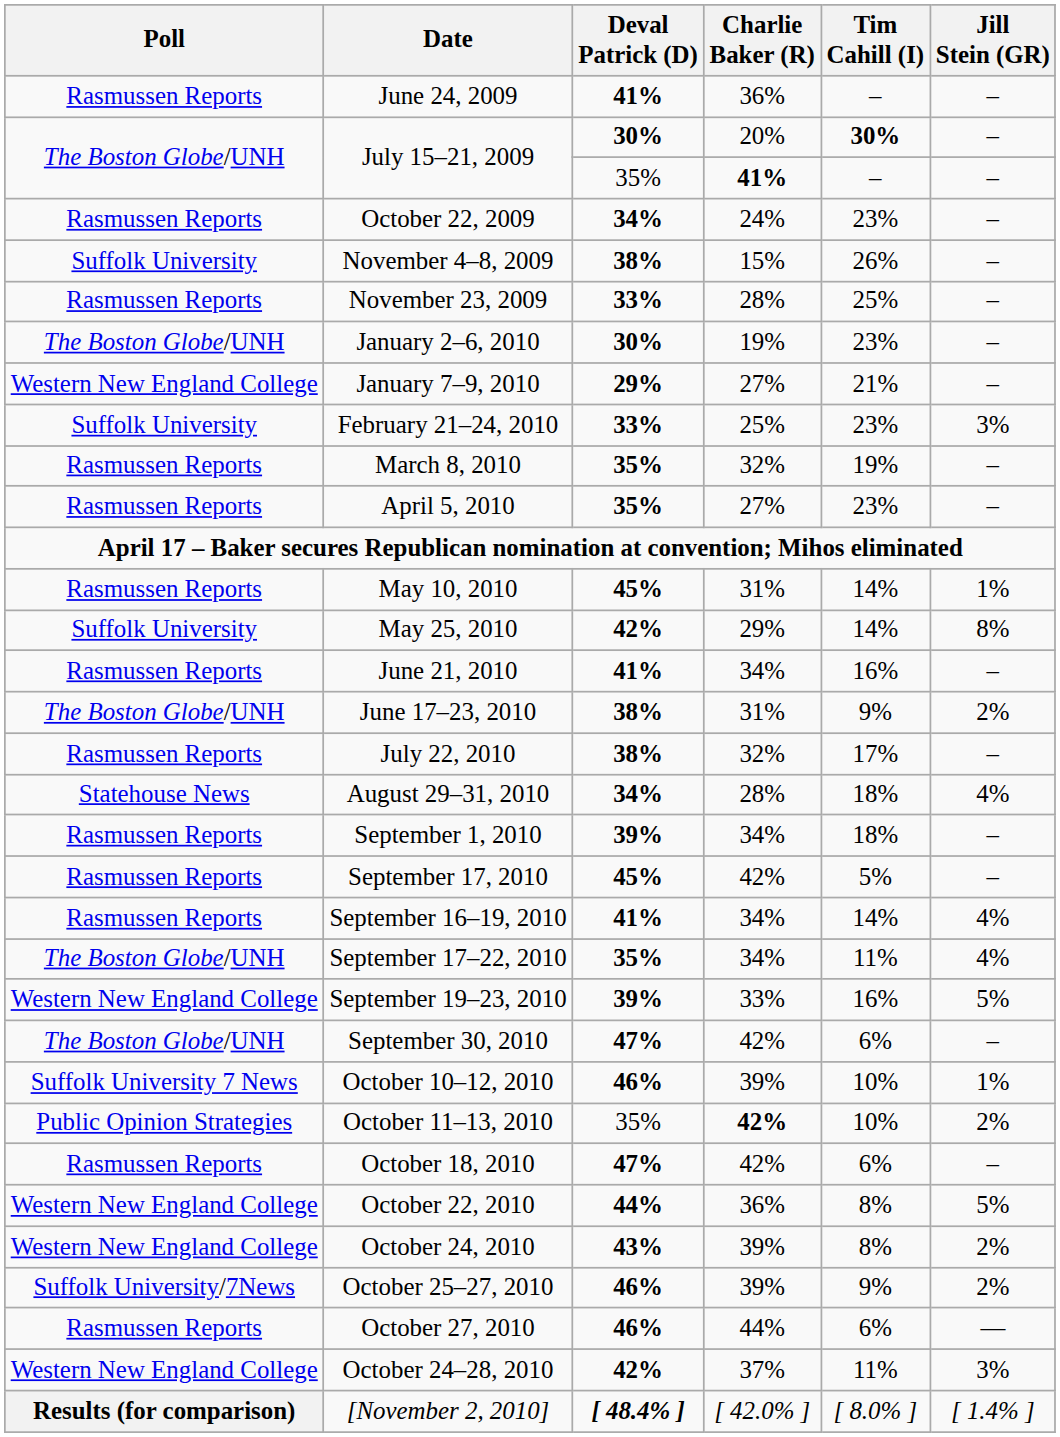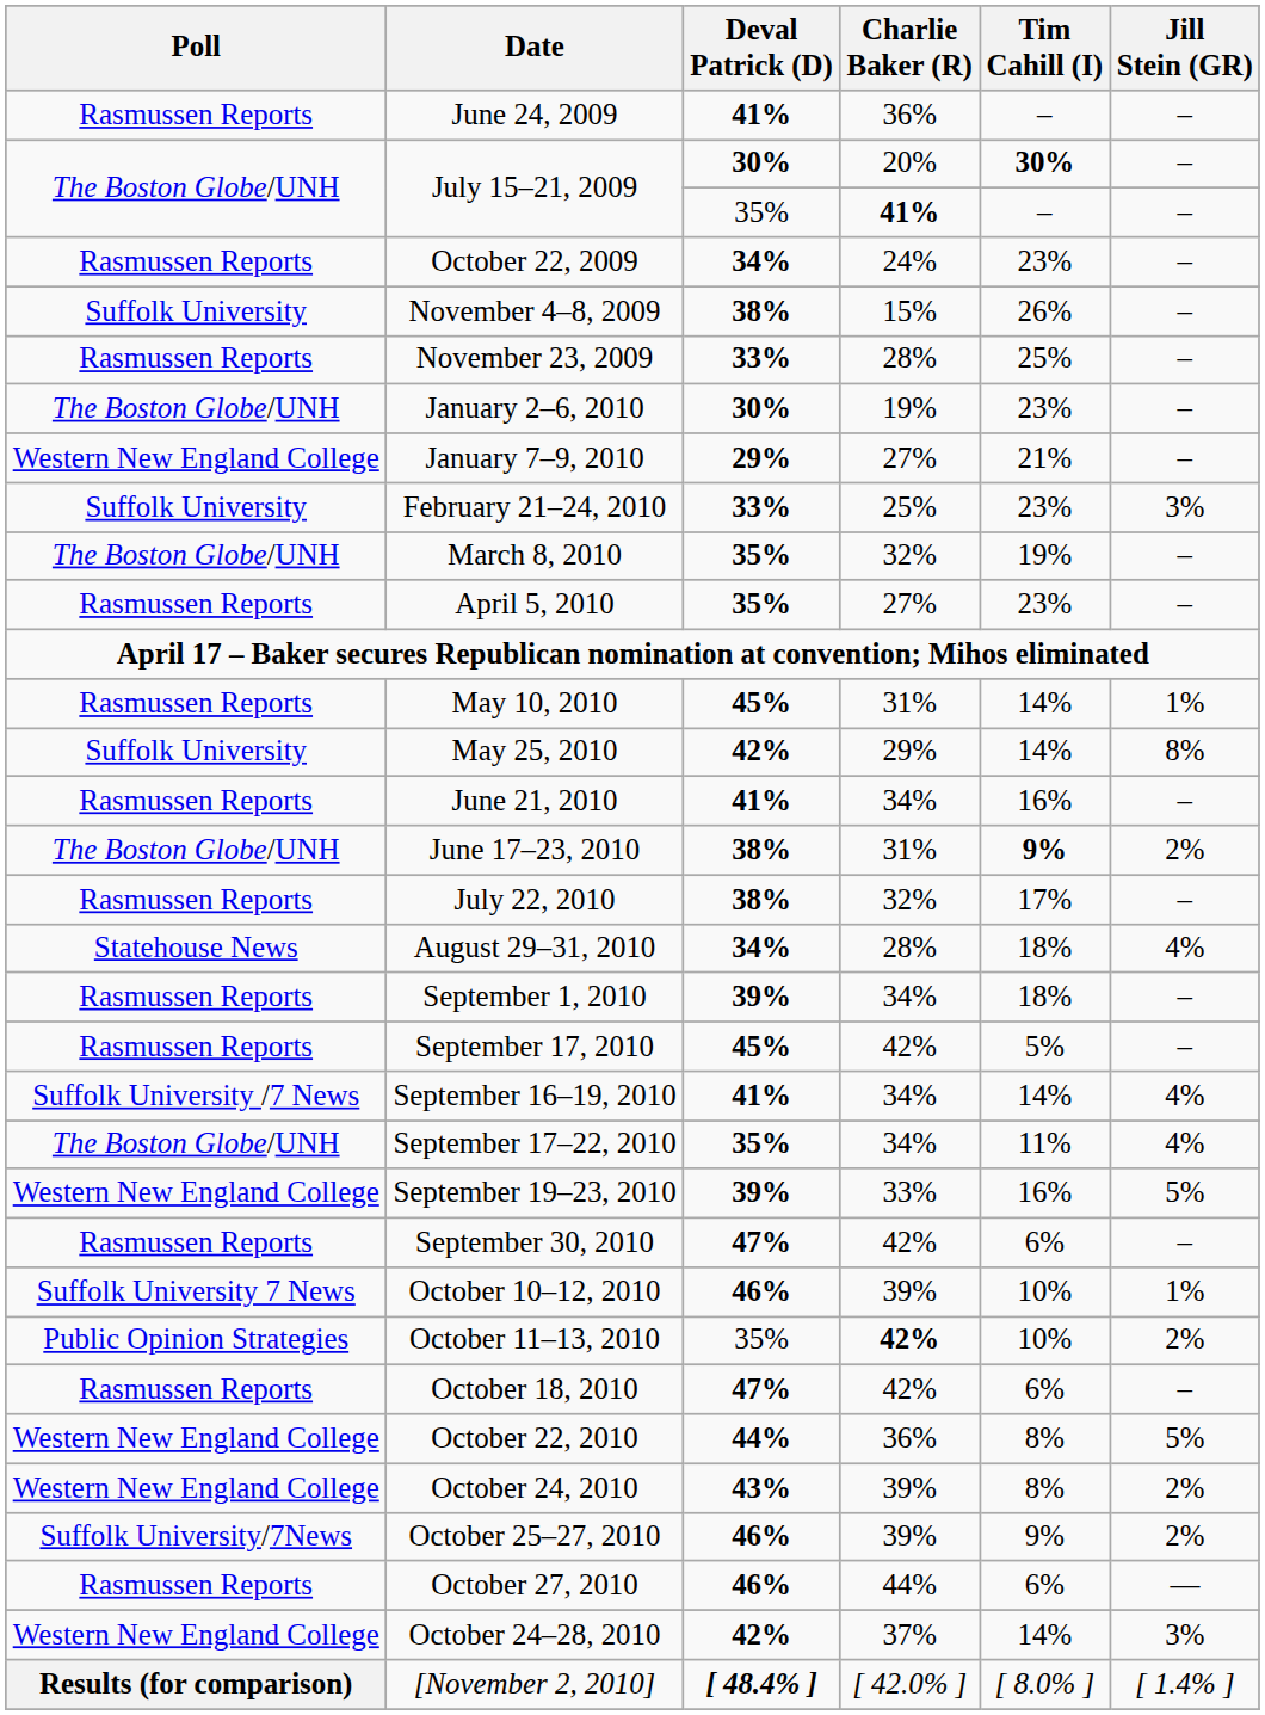March 8, 2010 | Poll: Rasmussen Reports -> The Boston Globe/UNH
June 17–23, 2010 | Tim Cahill (I): normal -> bold
September 16–19, 2010 | Poll: Rasmussen Reports -> Suffolk University /7 News
September 30, 2010 | Poll: The Boston Globe/UNH -> Rasmussen Reports
October 24–28, 2010 | Tim Cahill (I): 11% -> 14%
